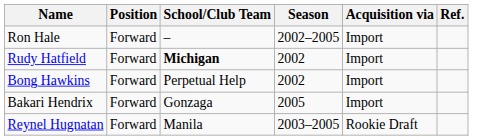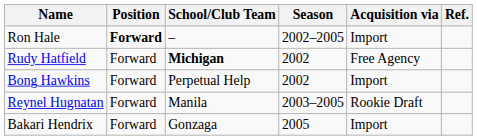Ron Hale | Position: normal -> bold
Rudy Hatfield | Acquisition via: Import -> Free Agency
rows swapped: Bakari Hendrix <-> Reynel Hugnatan
